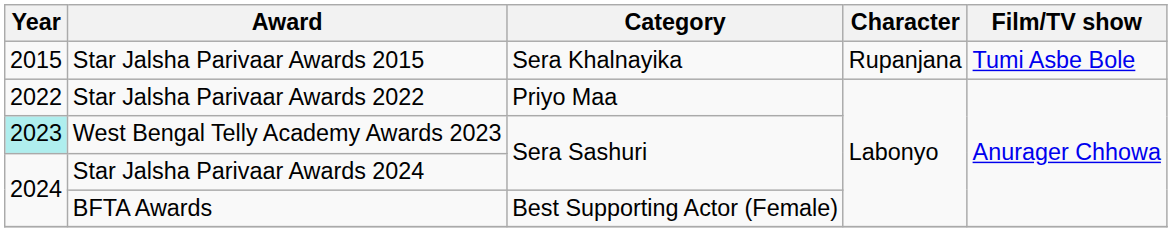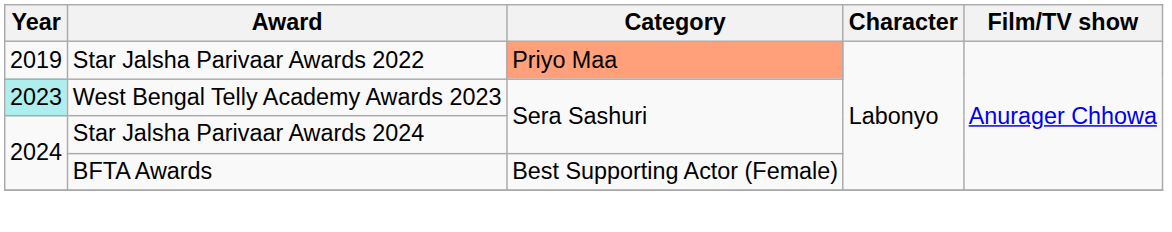- row: 2015 | Star Jalsha Parivaar Awards 2015 | Sera Khalnayika | Rupanjana | Tumi Asbe Bole
Star Jalsha Parivaar Awards 2022 | Year: 2022 -> 2019
Star Jalsha Parivaar Awards 2022 | Category: no background -> lightsalmon background
